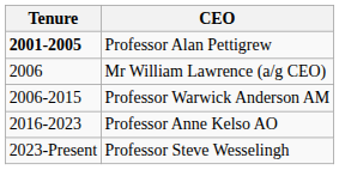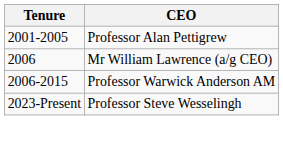Professor Alan Pettigrew | Tenure: bold -> normal
- row: 2016-2023 | Professor Anne Kelso AO
